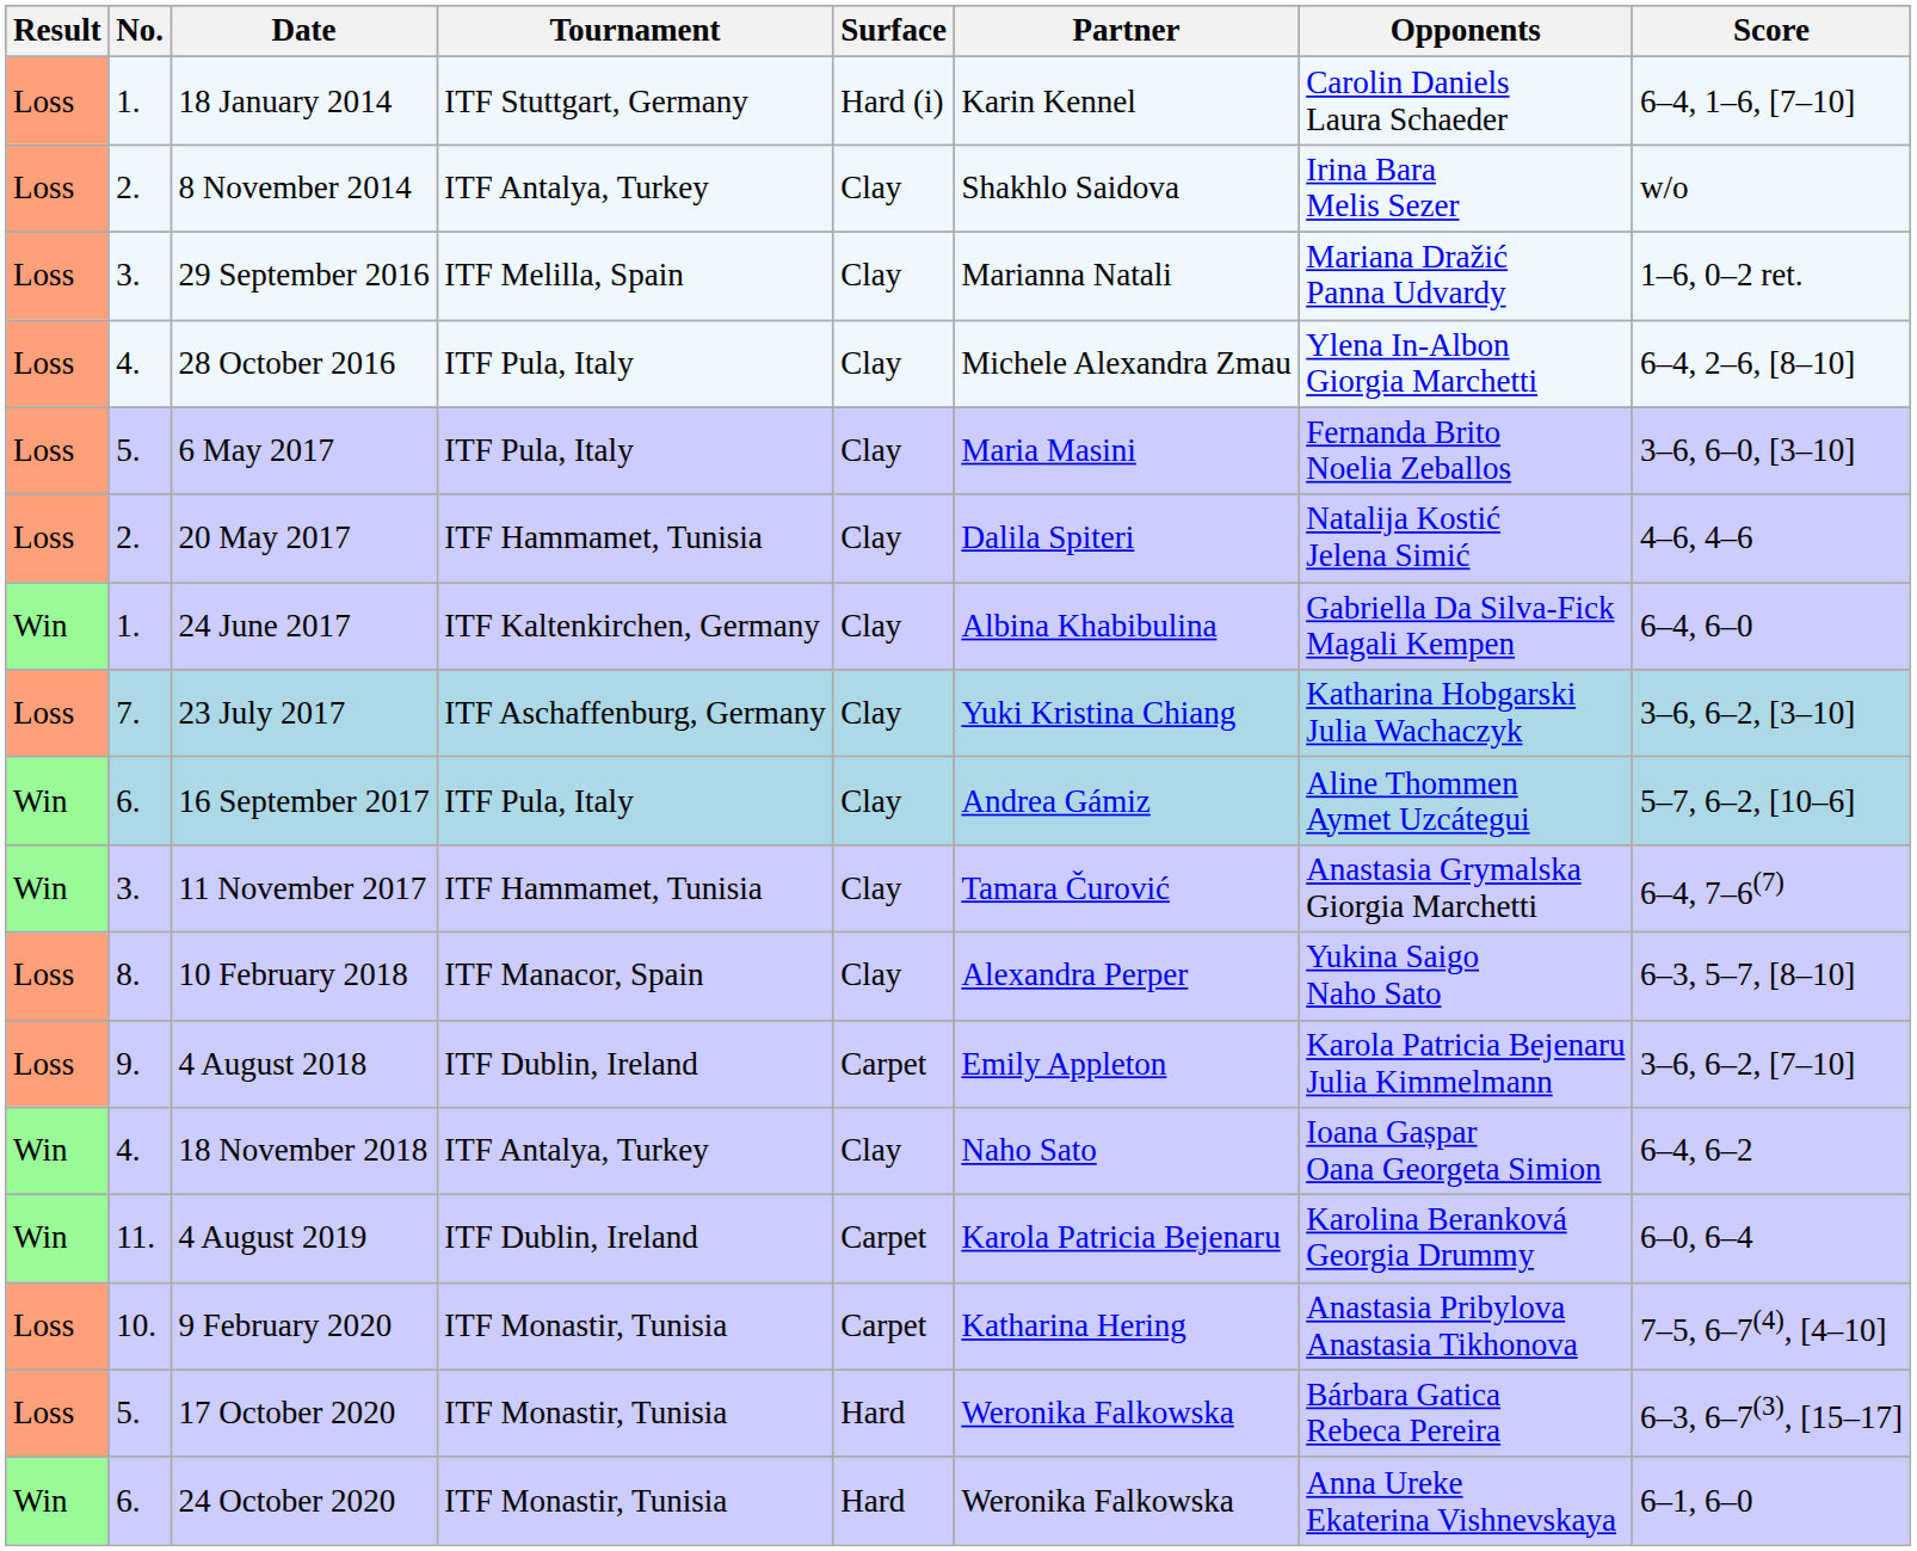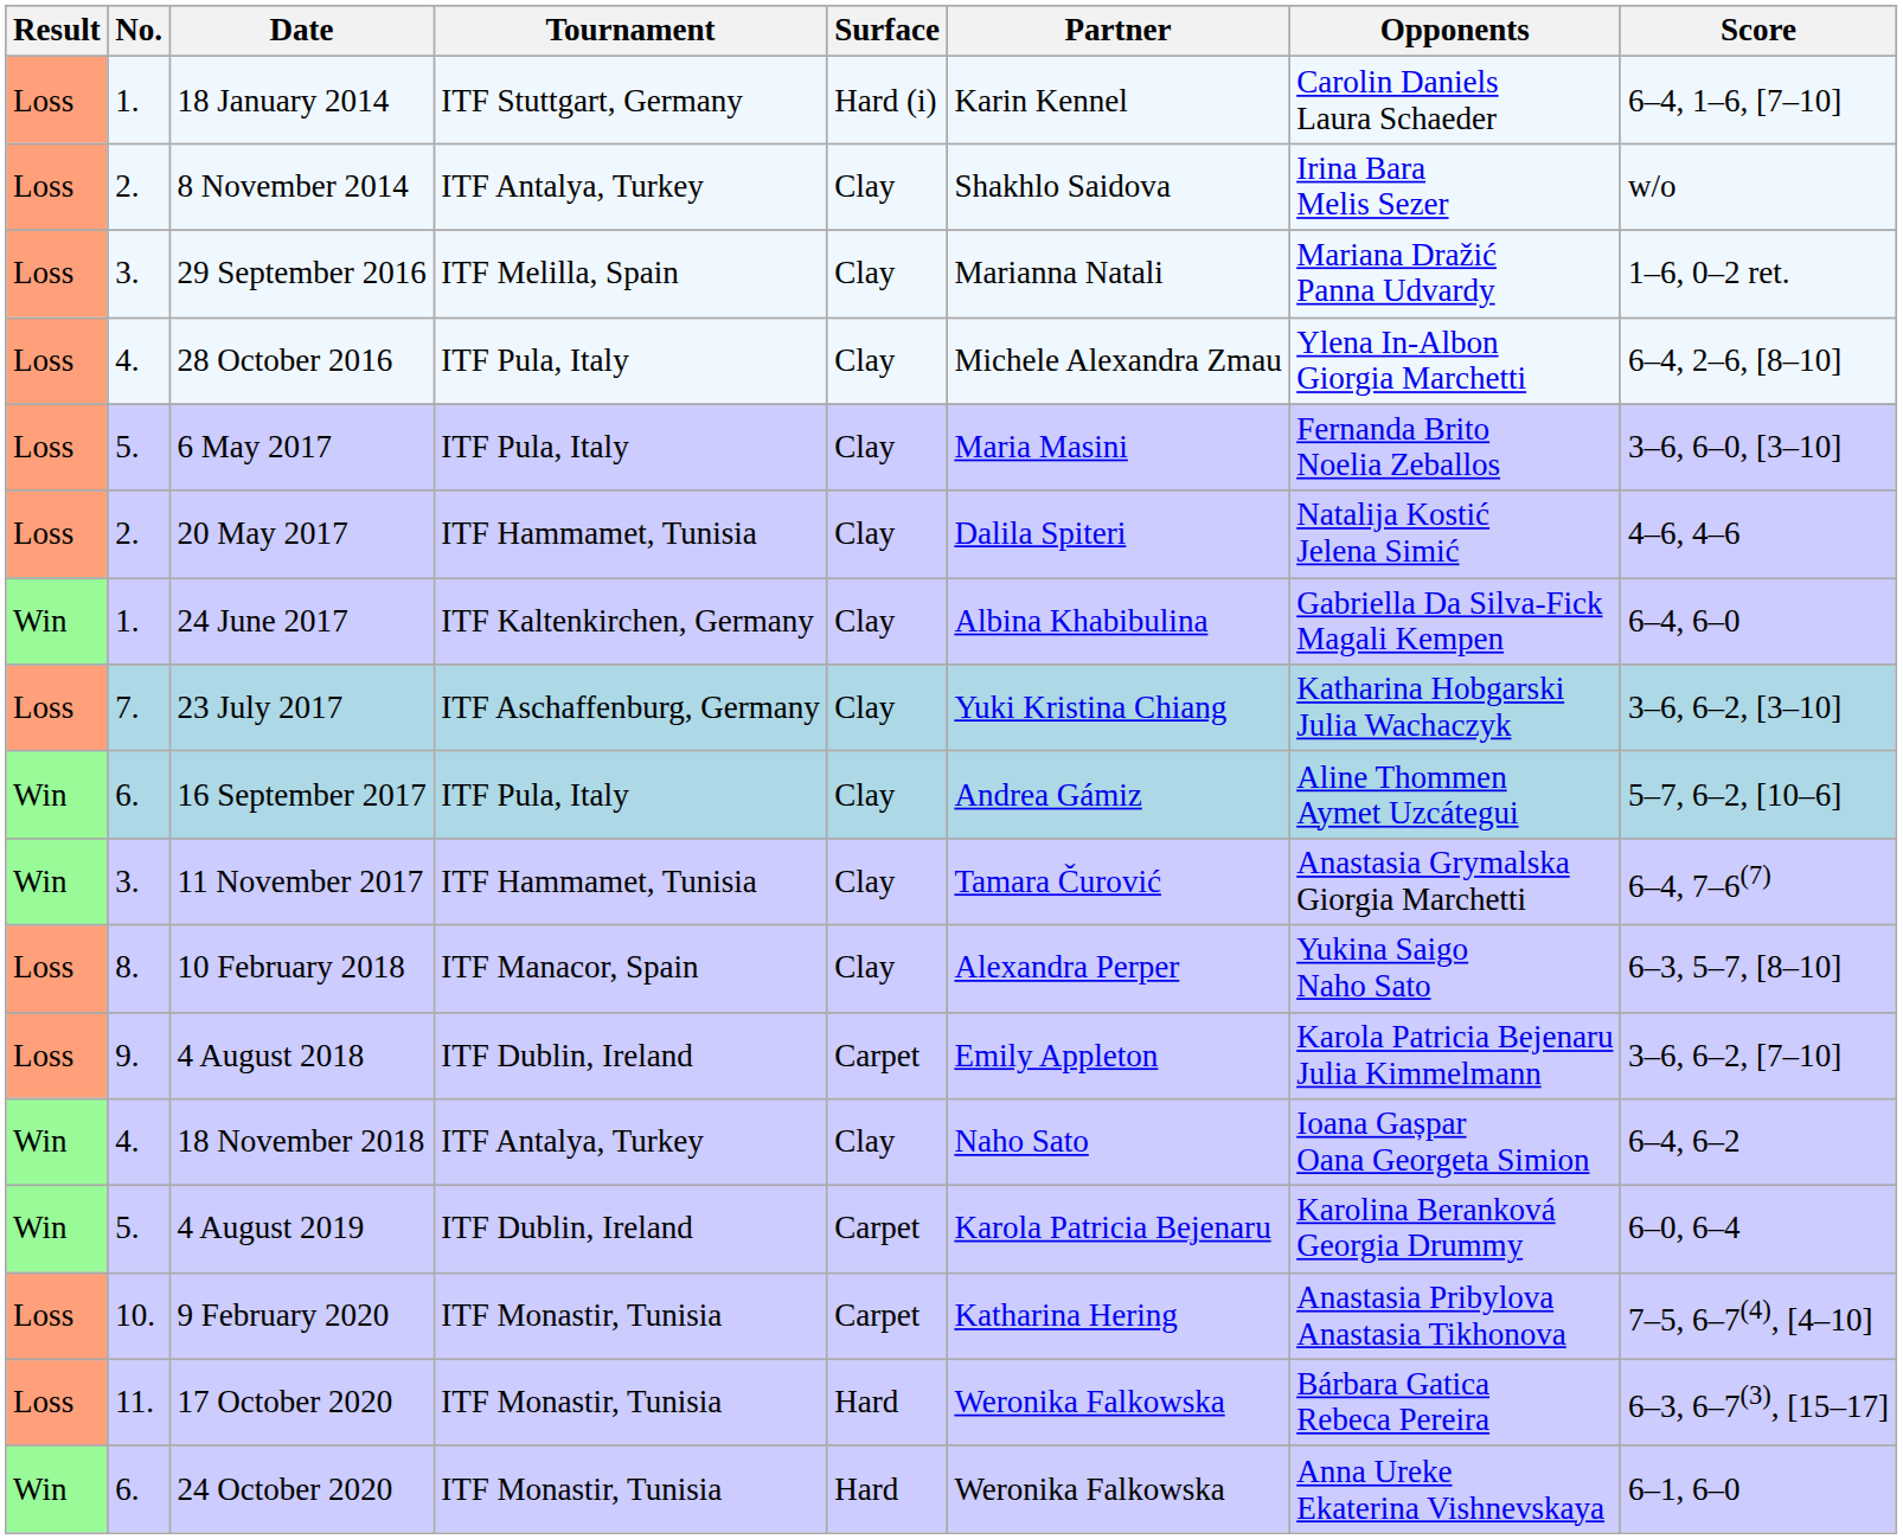4 August 2019 | No.: 11. -> 5.
17 October 2020 | No.: 5. -> 11.
